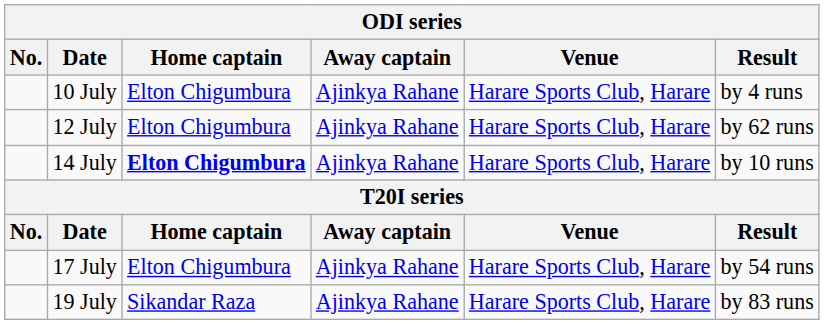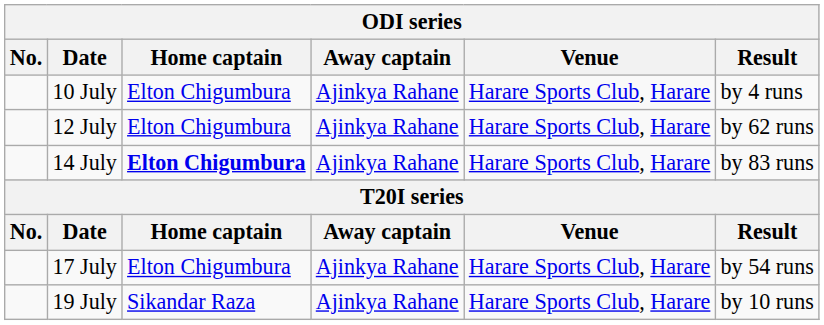14 July | Result: by 10 runs -> by 83 runs
19 July | Result: by 83 runs -> by 10 runs
